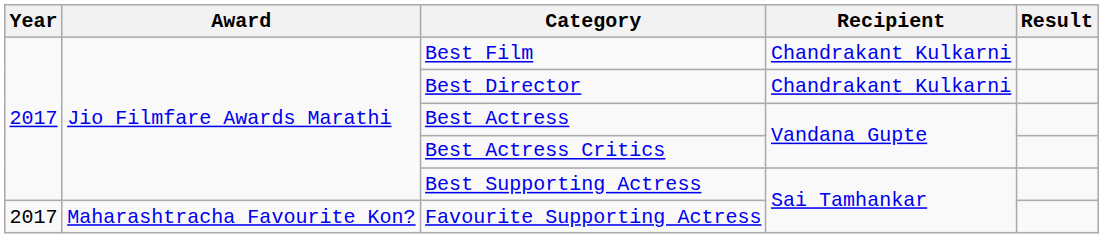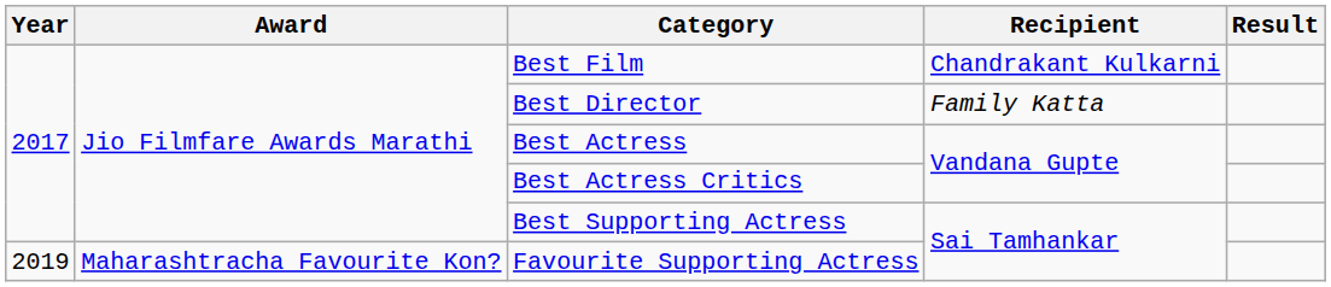Best Director | Recipient: Chandrakant Kulkarni -> Family Katta
Favourite Supporting Actress | Year: 2017 -> 2019
